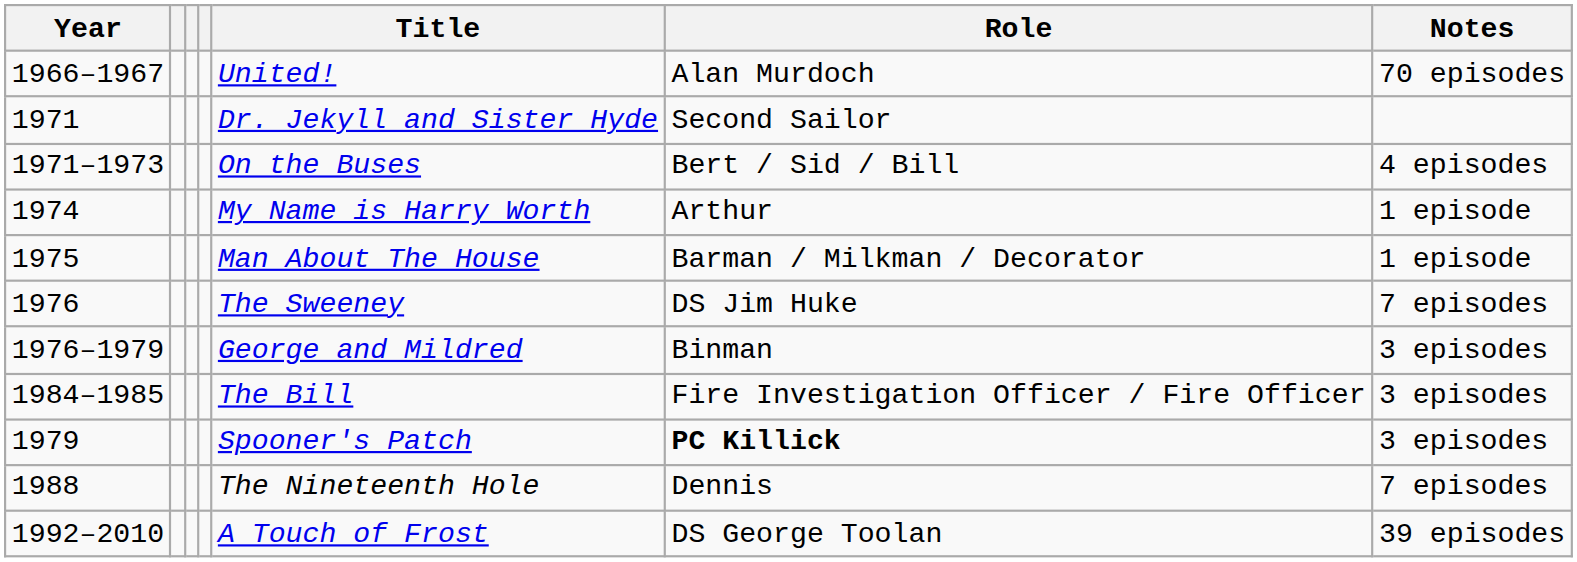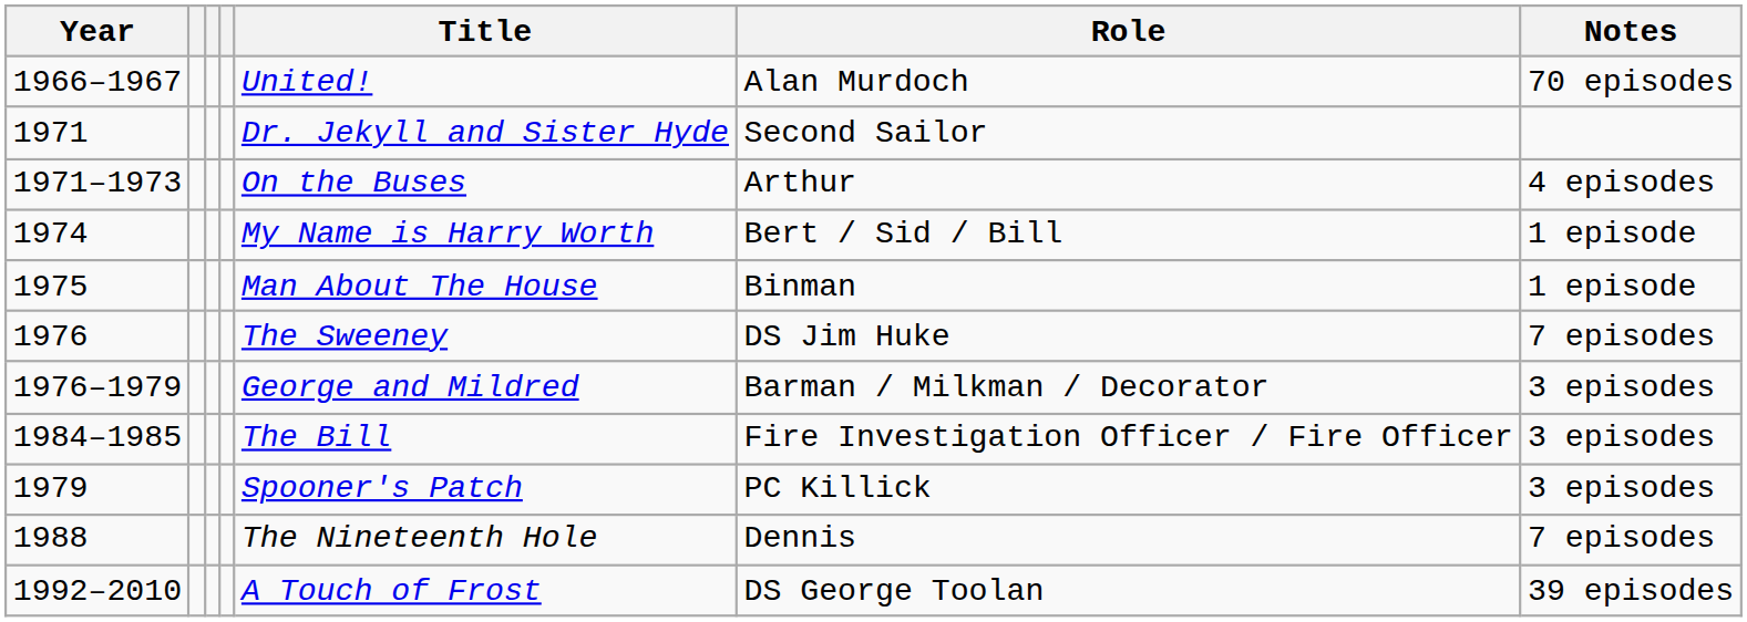1971–1973 | Role: Bert / Sid / Bill -> Arthur
1974 | Role: Arthur -> Bert / Sid / Bill
1975 | Role: Barman / Milkman / Decorator -> Binman
1976–1979 | Role: Binman -> Barman / Milkman / Decorator
1979 | Role: bold -> normal
